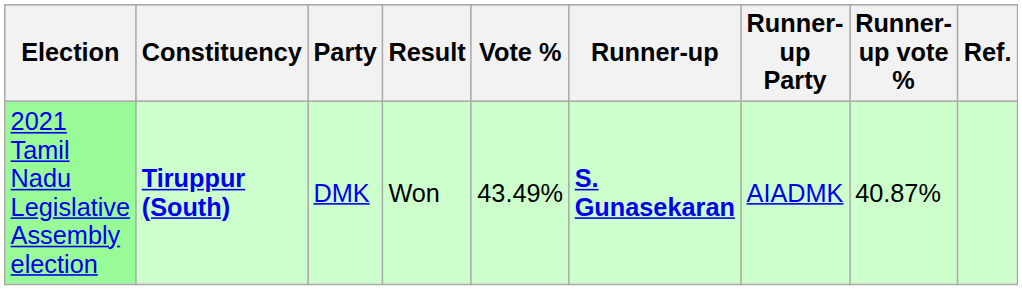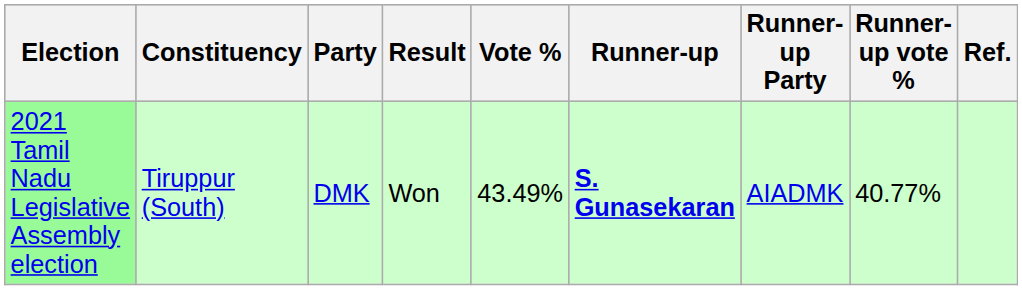2021 Tamil Nadu Legislative Assembly election | Constituency: bold -> normal
2021 Tamil Nadu Legislative Assembly election | Runner-up vote %: 40.87% -> 40.77%
